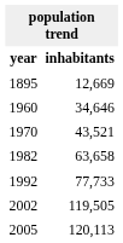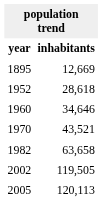+ row: 1952 | 28,618
- row: 1992 | 77,733
